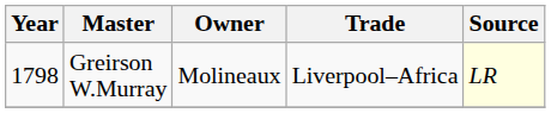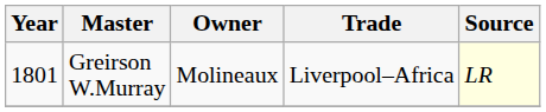Greirson W.Murray | Year: 1798 -> 1801
